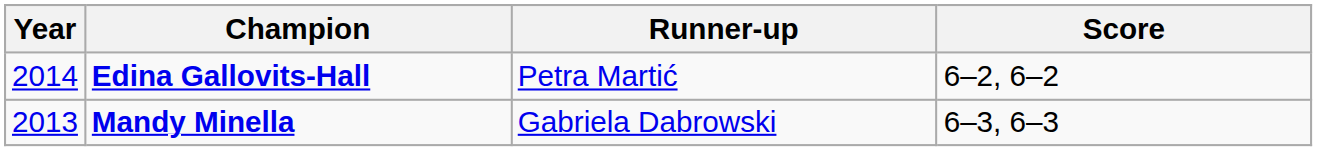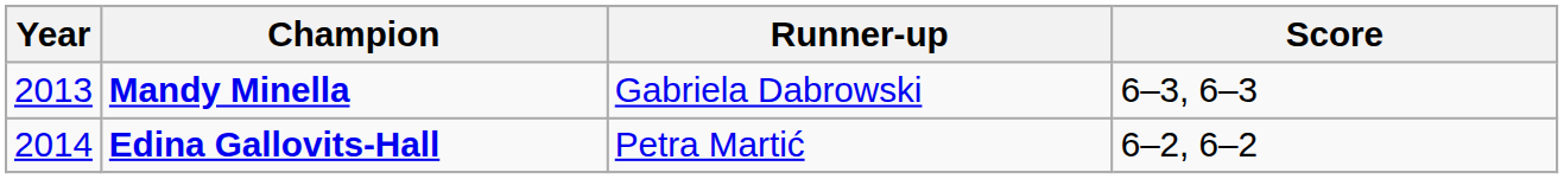rows swapped: Edina Gallovits-Hall <-> Mandy Minella
